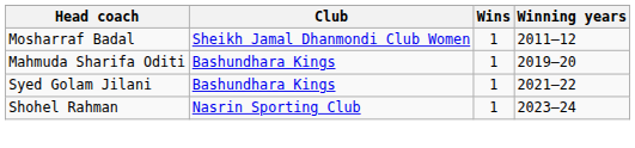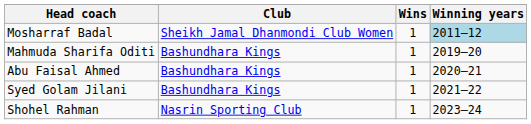Mosharraf Badal | Winning years: no background -> lightblue background
+ row: Abu Faisal Ahmed | Bashundhara Kings | 1 | 2020–21
